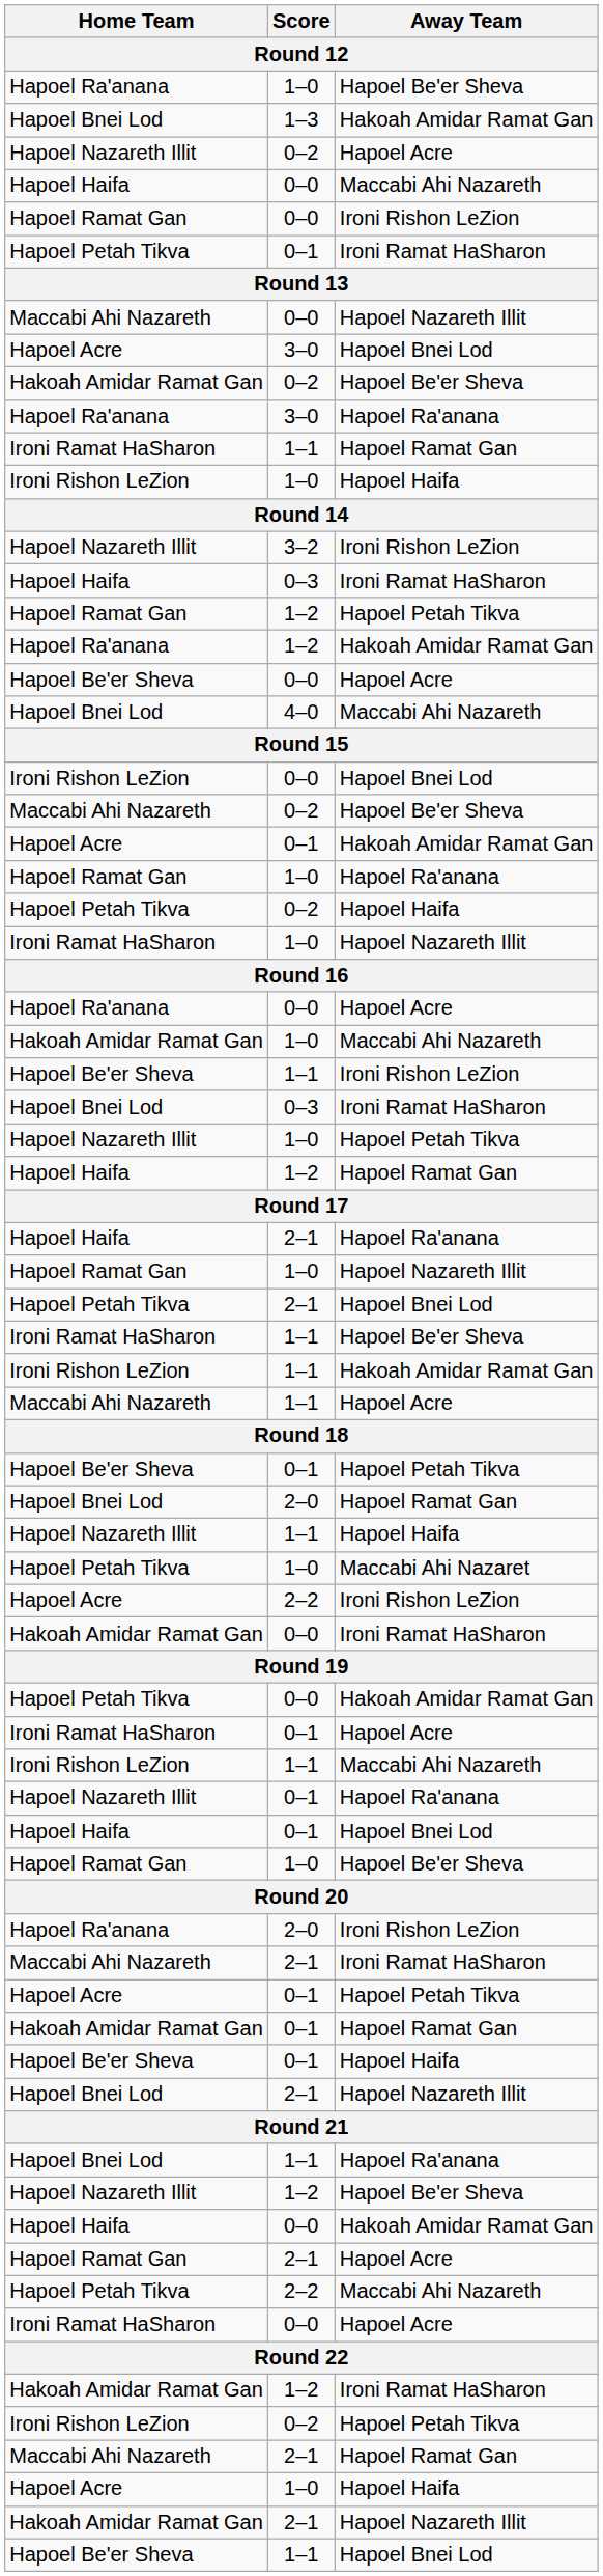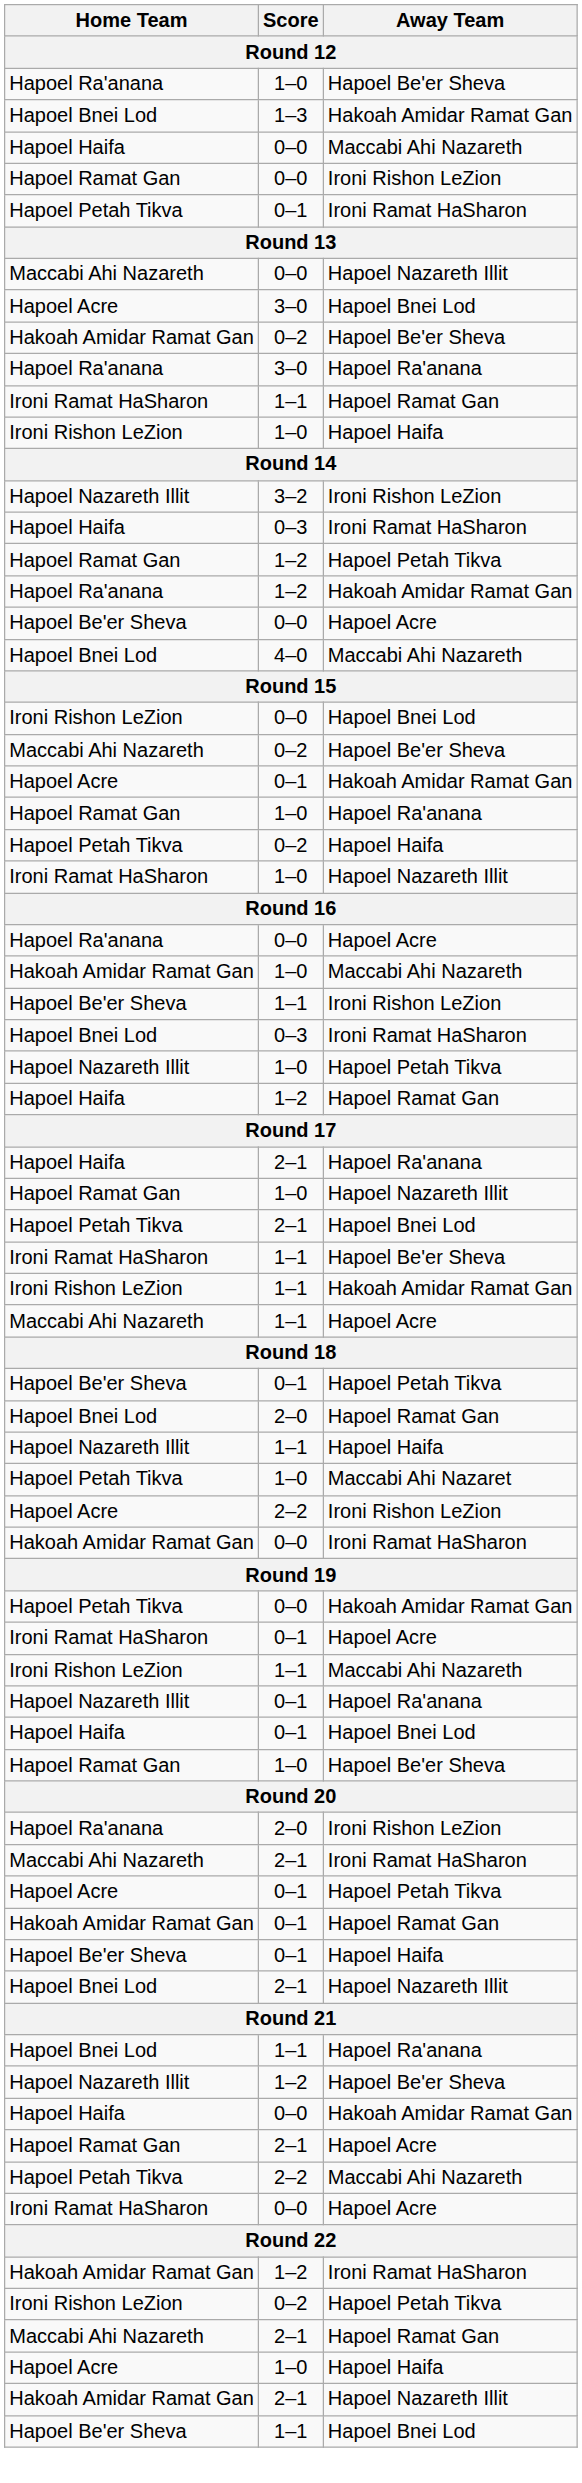- row: Hapoel Nazareth Illit | 0–2 | Hapoel Acre
